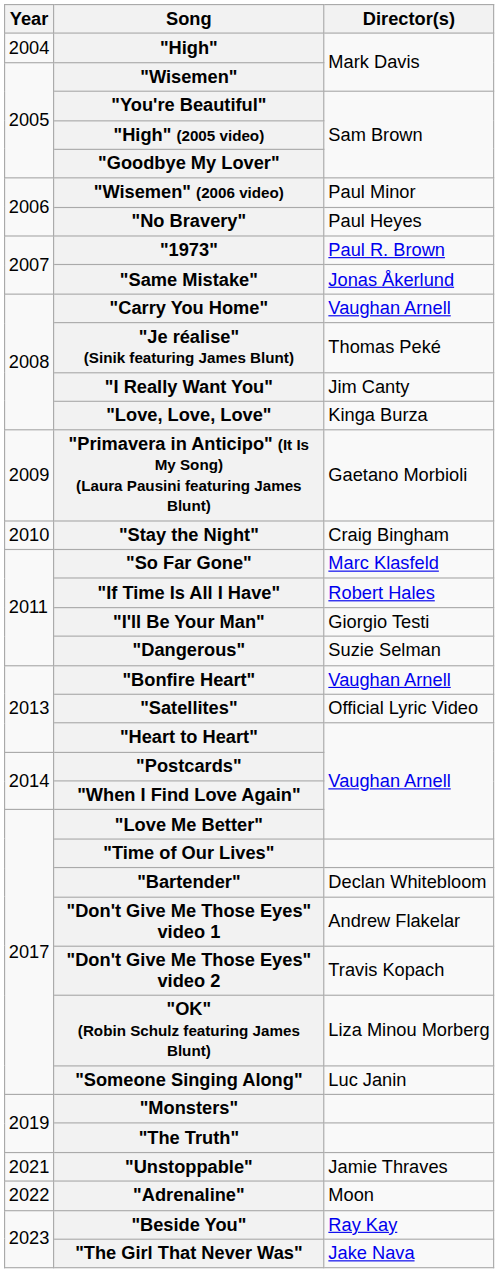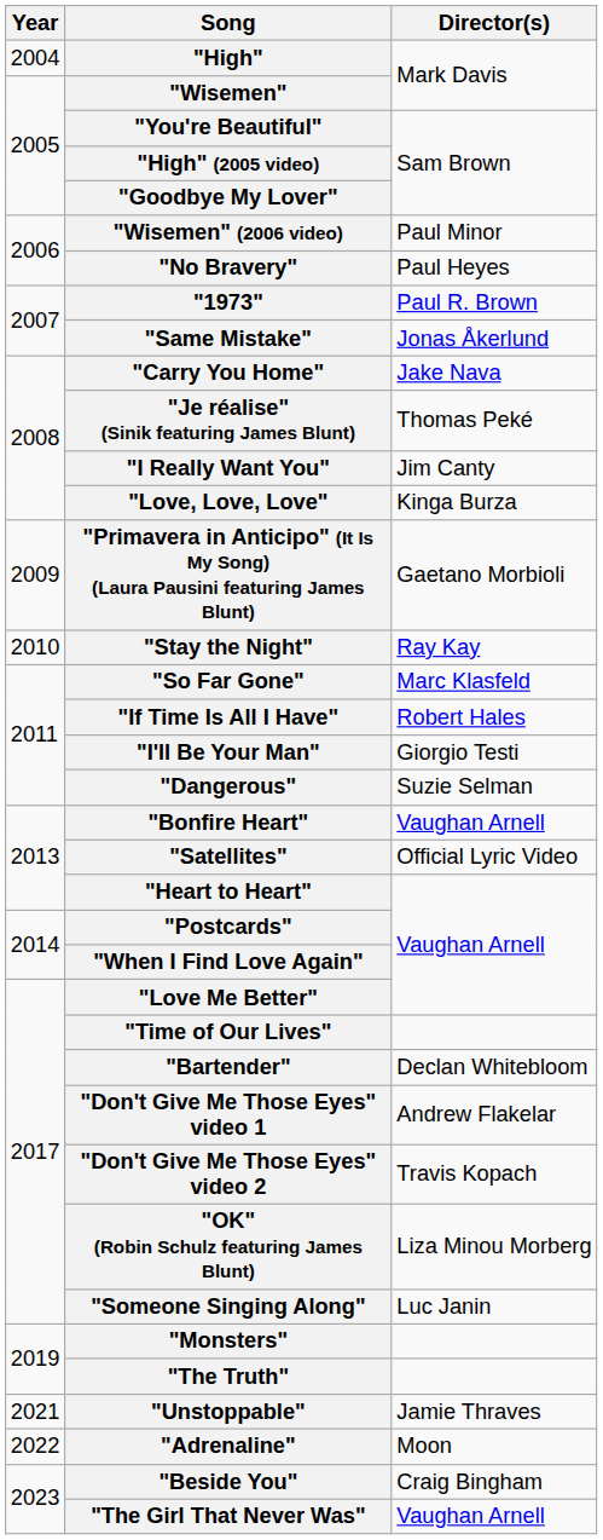"Carry You Home" | Director(s): Vaughan Arnell -> Jake Nava
"Stay the Night" | Director(s): Craig Bingham -> Ray Kay
"Beside You" | Director(s): Ray Kay -> Craig Bingham
"The Girl That Never Was" | Director(s): Jake Nava -> Vaughan Arnell
